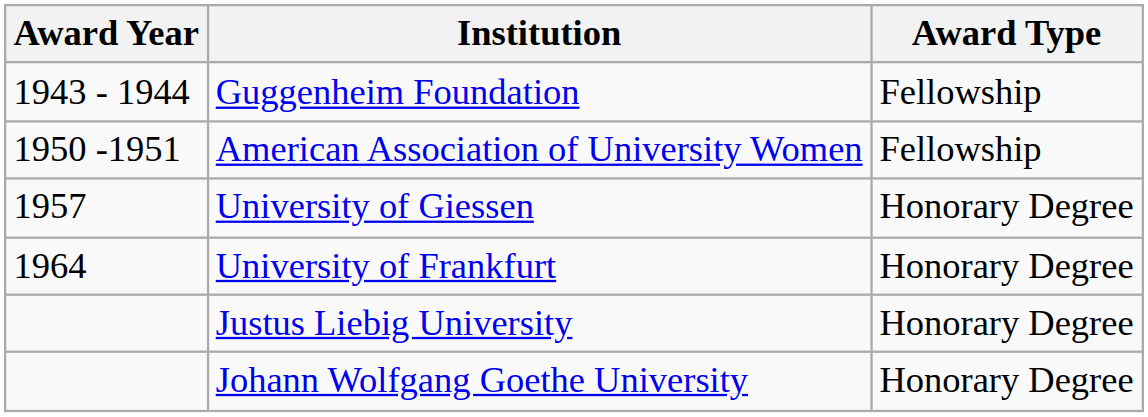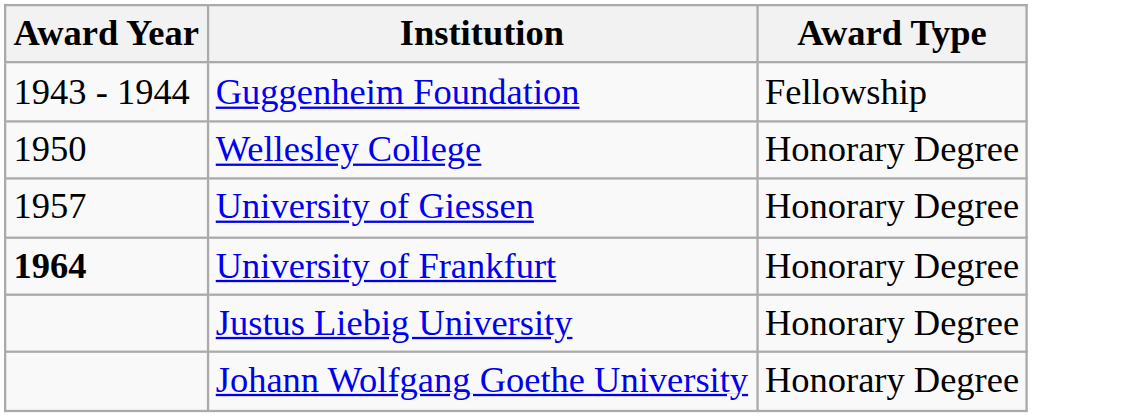- row: 1950 -1951 | American Association of University Women | Fellowship
+ row: 1950 | Wellesley College | Honorary Degree
University of Frankfurt | Award Year: normal -> bold
